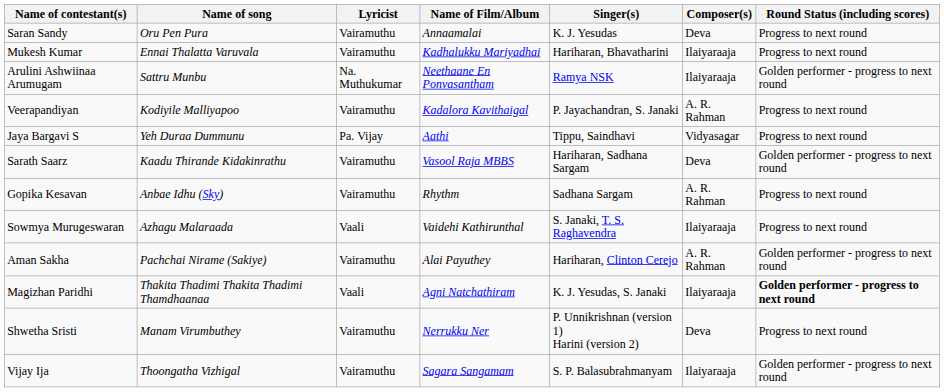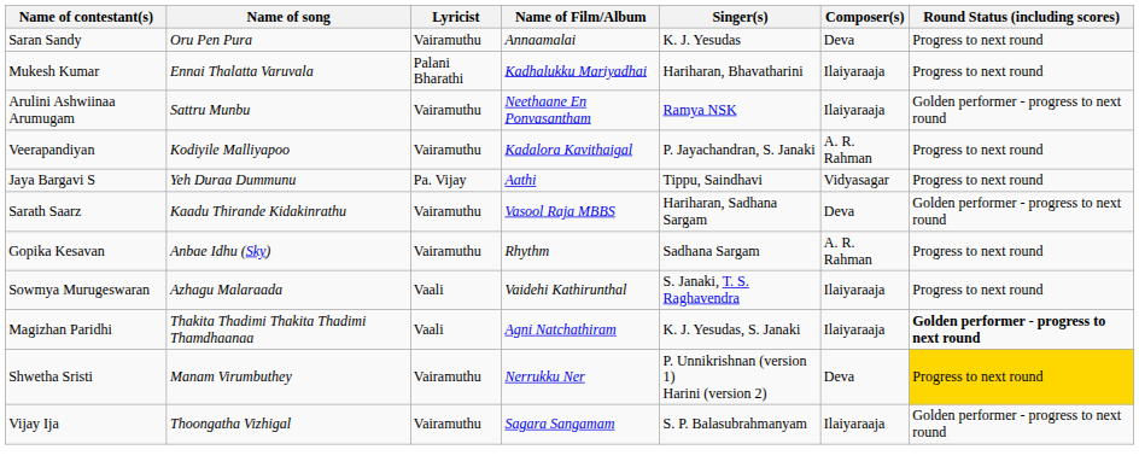Mukesh Kumar | Lyricist: Vairamuthu -> Palani Bharathi
Arulini Ashwiinaa Arumugam | Lyricist: Na. Muthukumar -> Vairamuthu
- row: Aman Sakha | Pachchai Nirame (Sakiye) | Vairamuthu | Alai Payuthey | Hariharan, Clinton Cerejo | A. R. Rahman | Golden performer - progress to next round
Shwetha Sristi | Round Status (including scores): no background -> gold background
